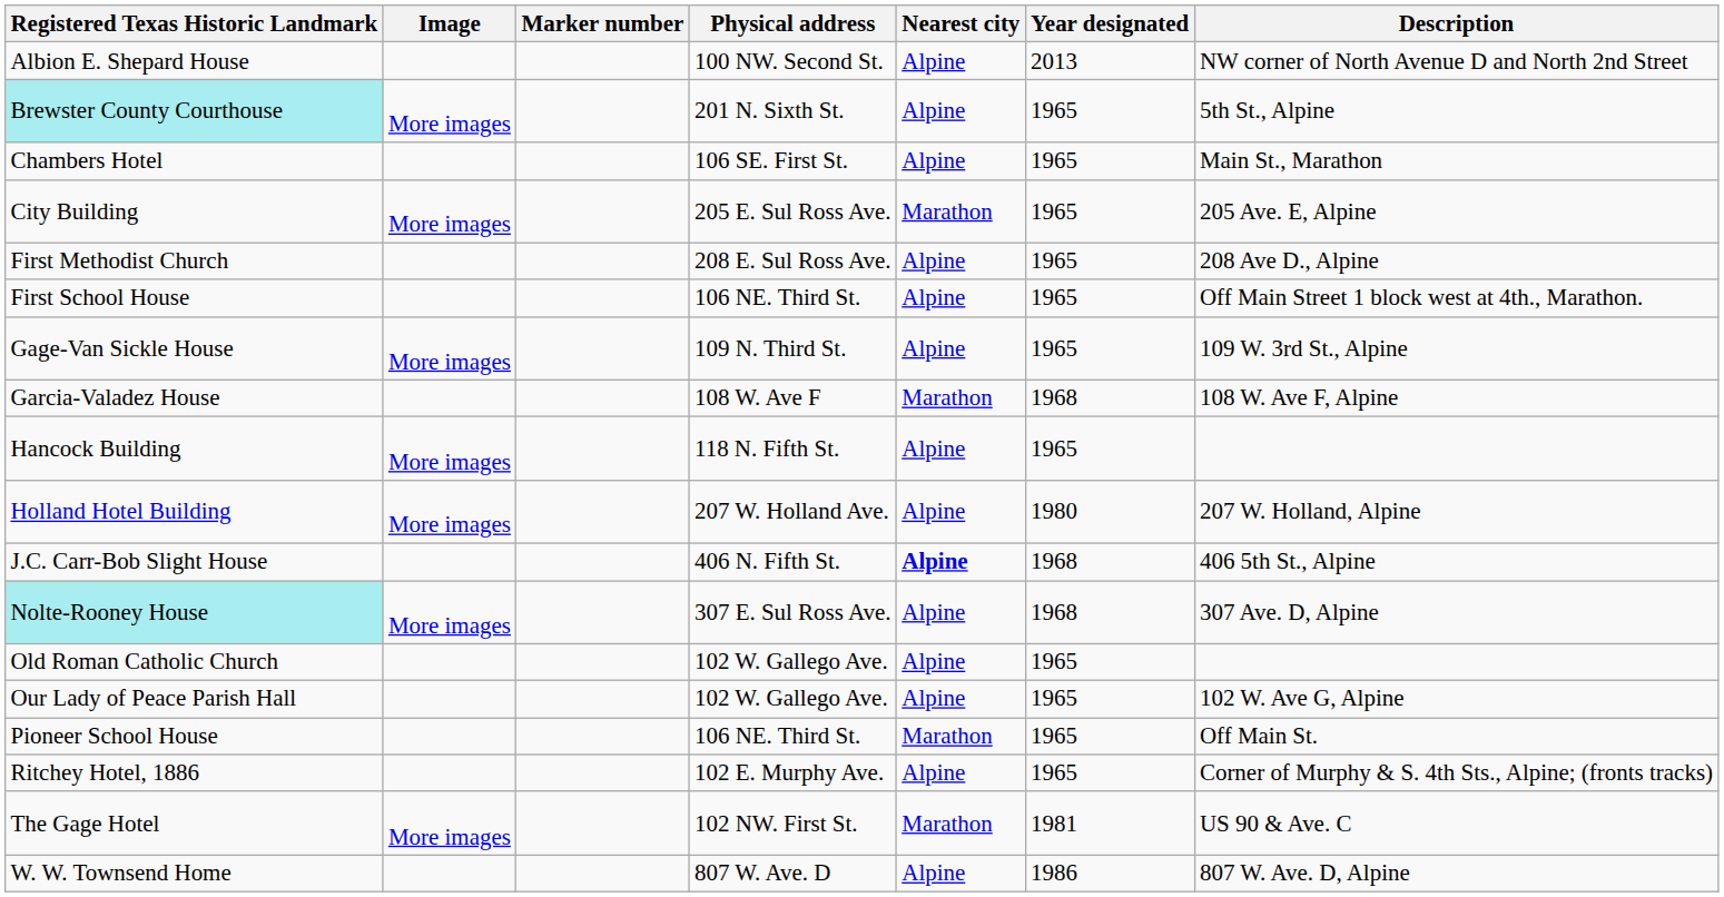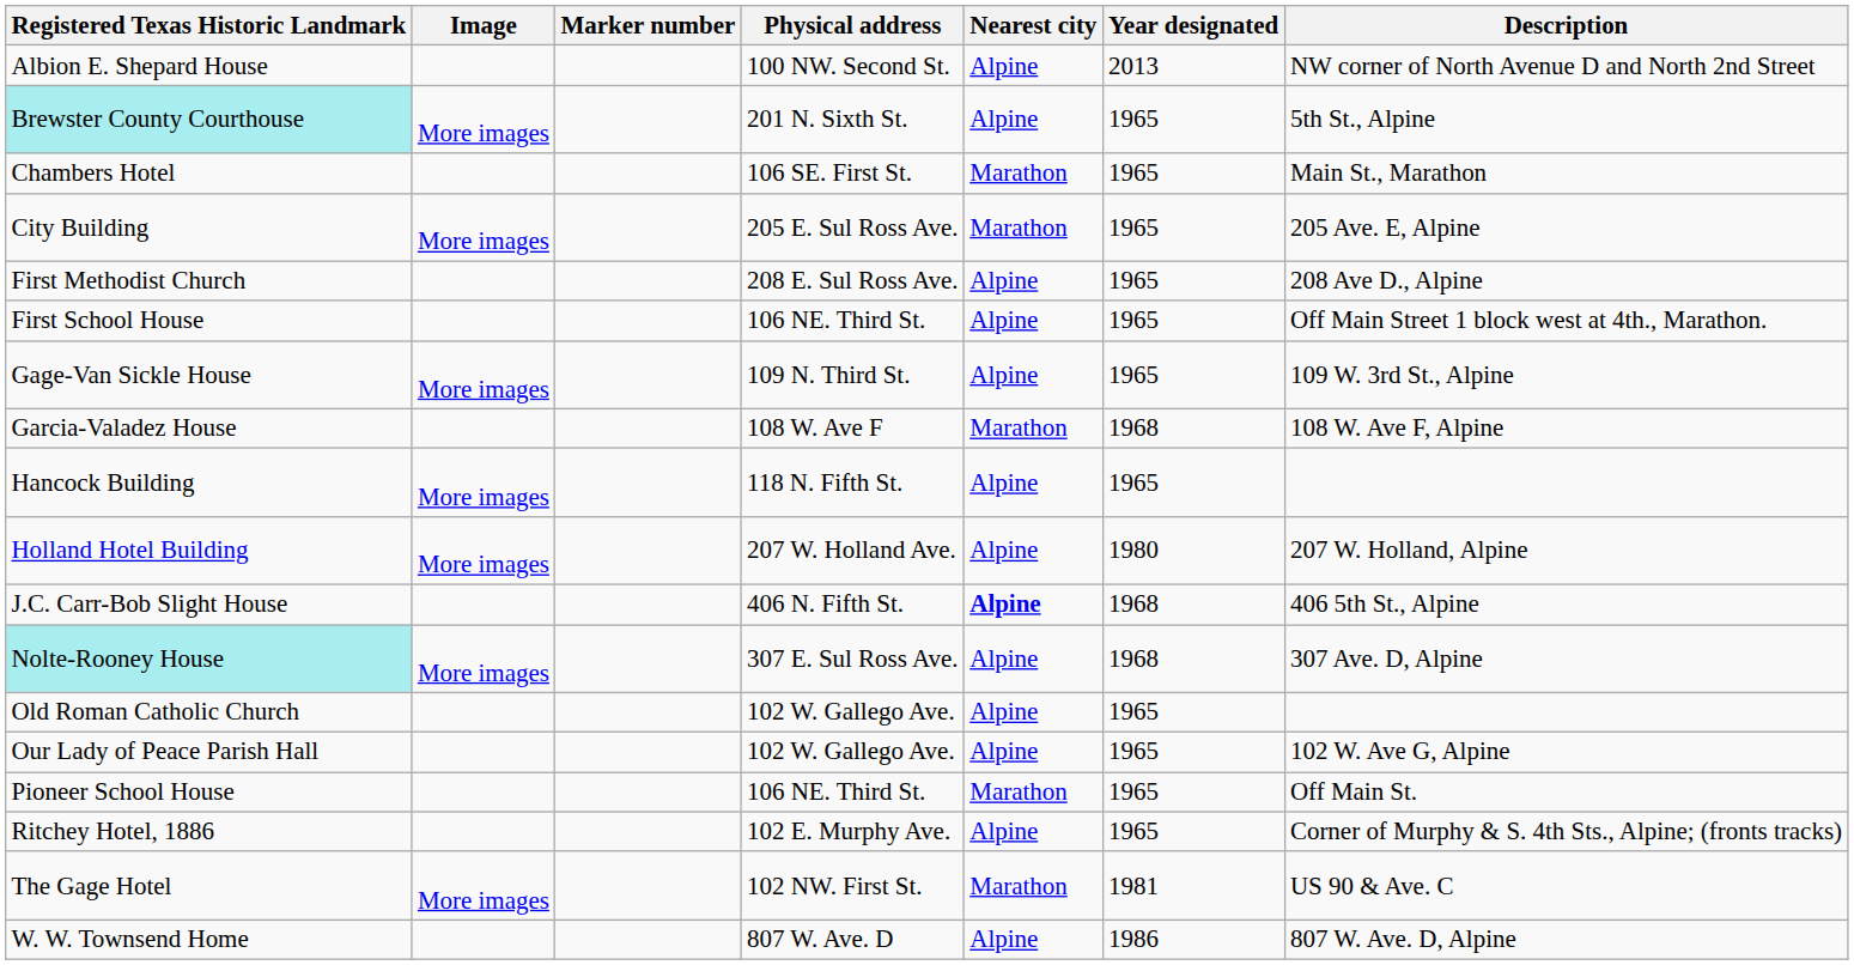Chambers Hotel | Nearest city: Alpine -> Marathon
